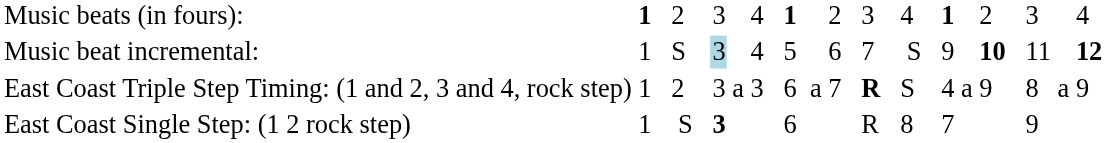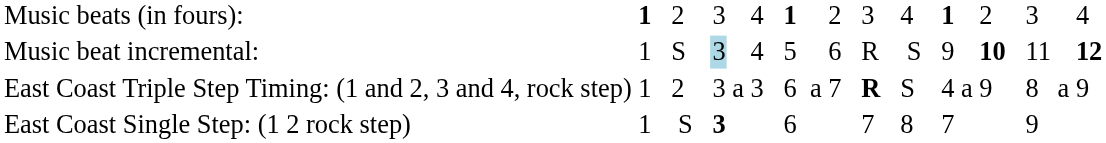Music beat incremental: | column 14: 7 -> R
East Coast Single Step: (1 2 rock step) | column 14: R -> 7
